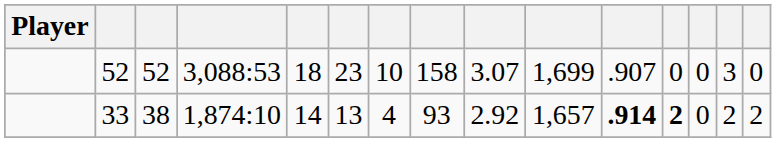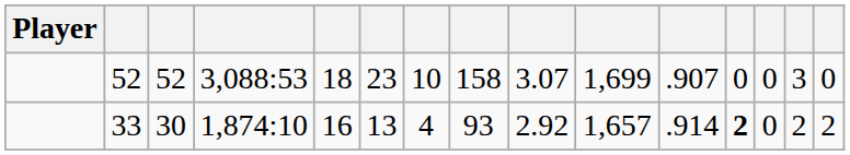33 | column 3: 38 -> 30
33 | column 5: 14 -> 16
33 | column 11: bold -> normal
